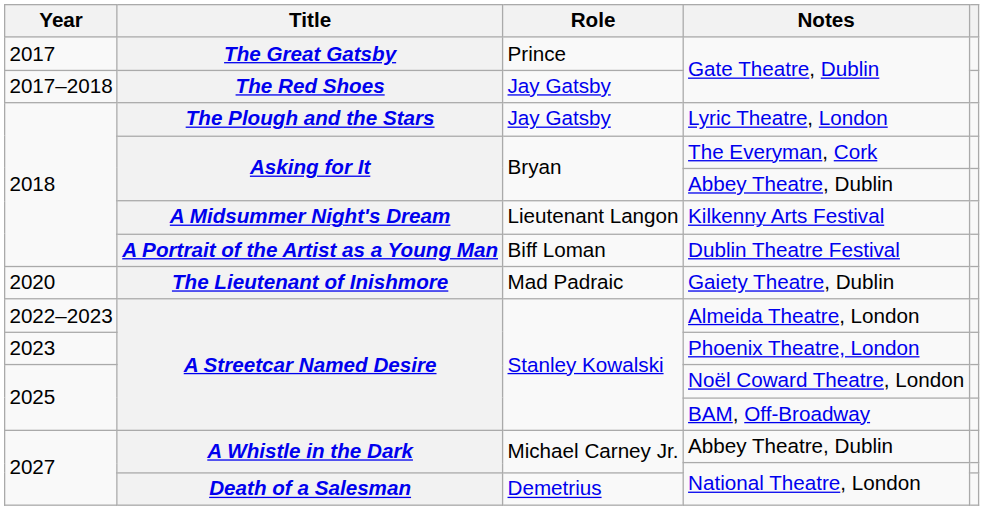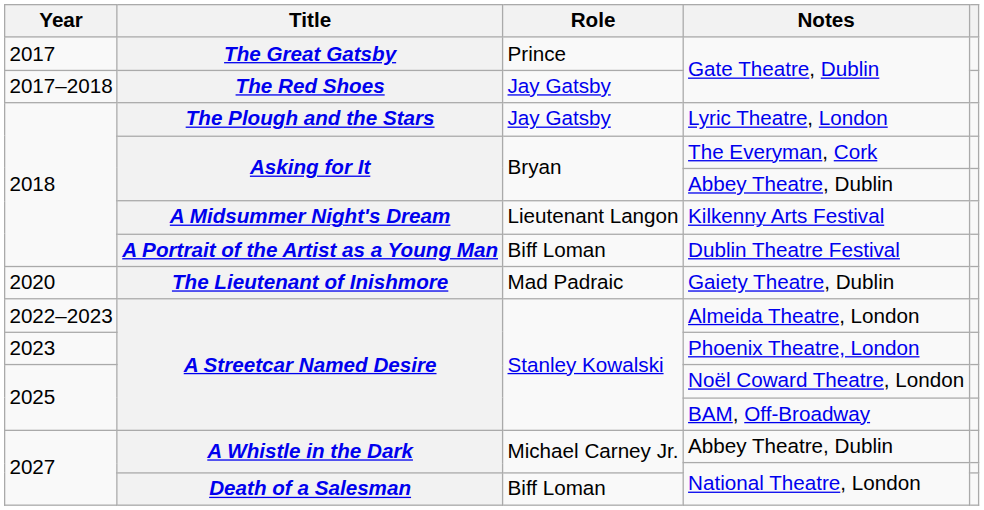Death of a Salesman / National Theatre, London | Role: Demetrius -> Biff Loman
